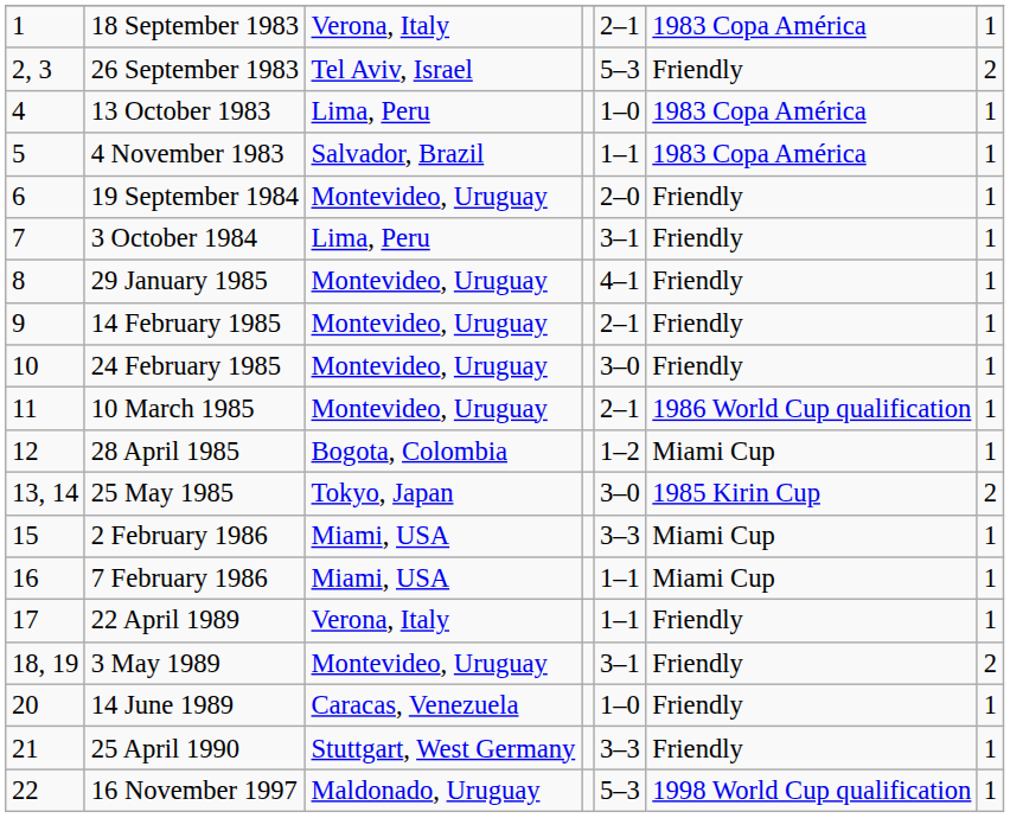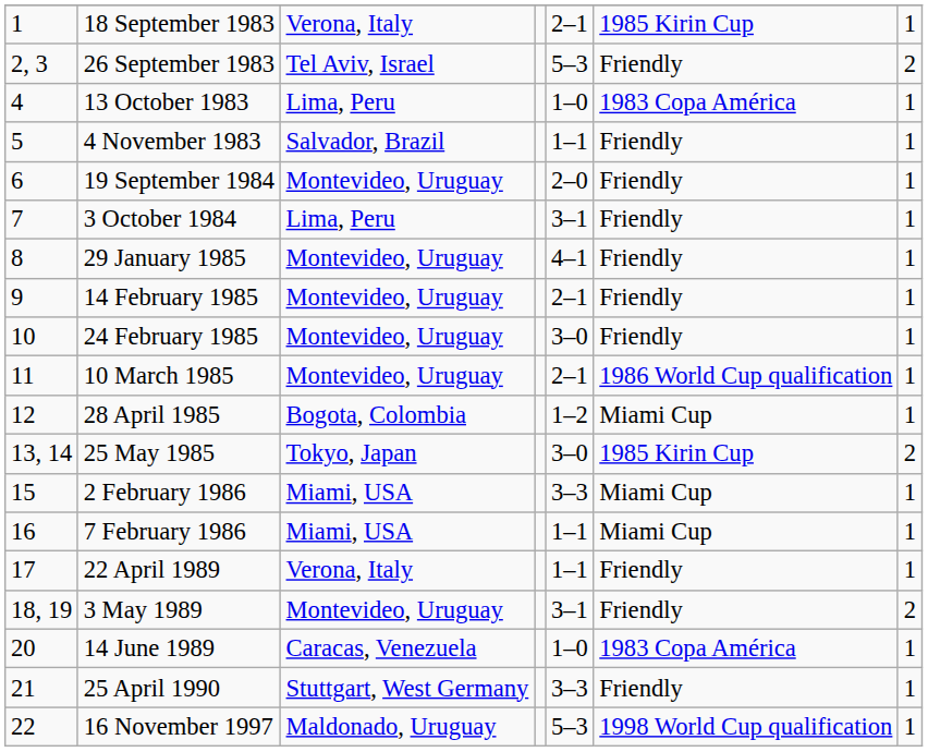18 September 1983 | column 6: 1983 Copa América -> 1985 Kirin Cup
4 November 1983 | column 6: 1983 Copa América -> Friendly
14 June 1989 | column 6: Friendly -> 1983 Copa América
